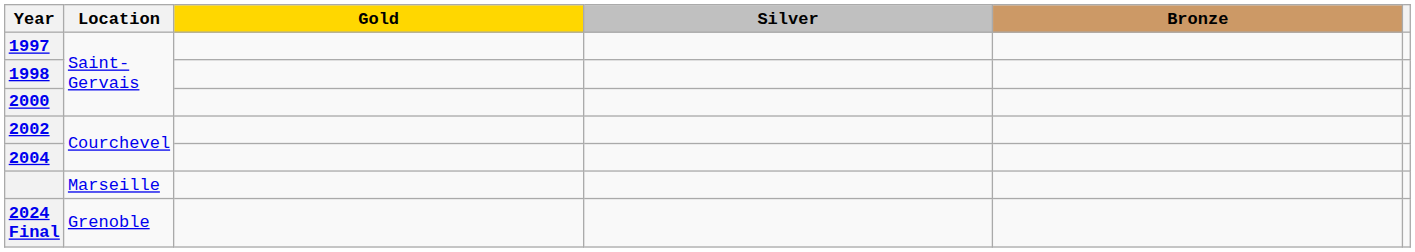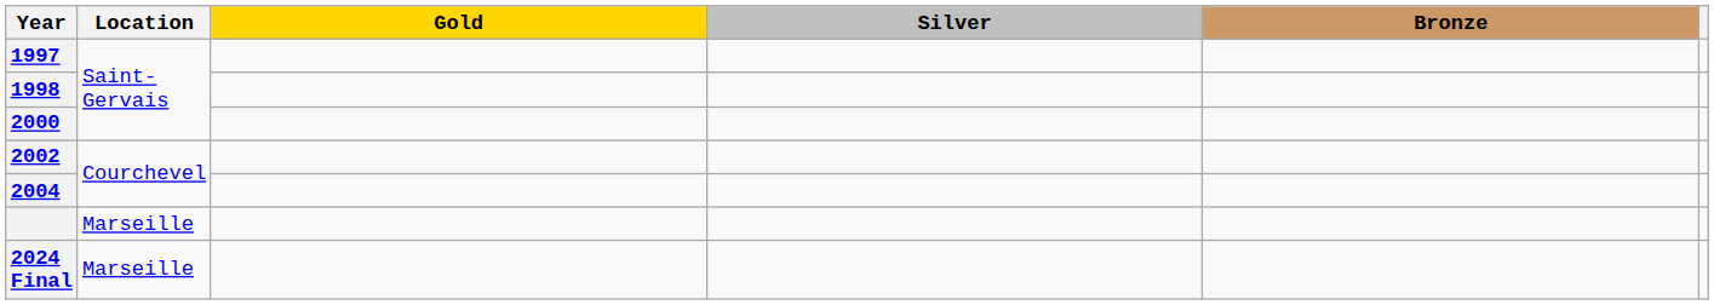2024 Final | Location: Grenoble -> Marseille
